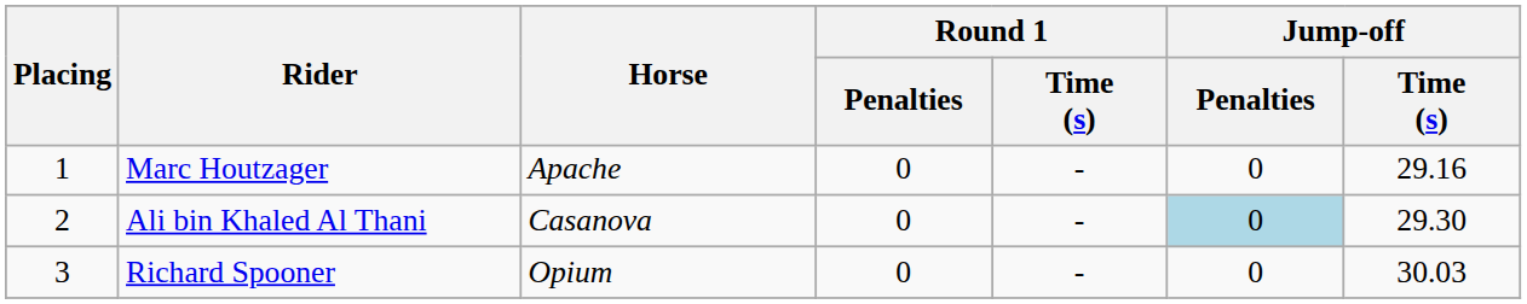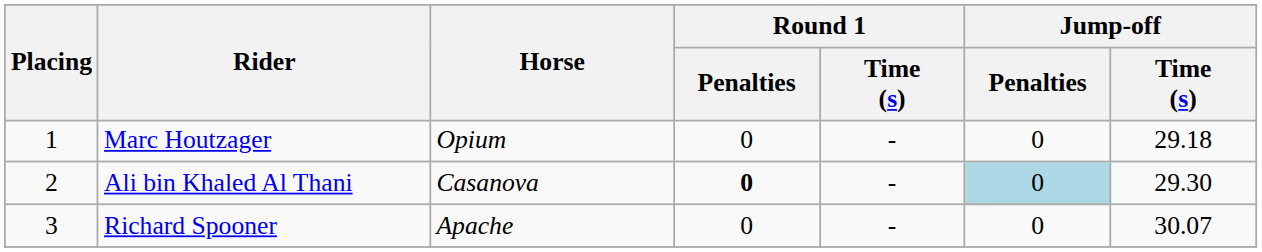Marc Houtzager | Horse: Apache -> Opium
Marc Houtzager | Jump-off / Time (s): 29.16 -> 29.18
Ali bin Khaled Al Thani | Round 1 / Penalties: normal -> bold
Richard Spooner | Horse: Opium -> Apache
Richard Spooner | Jump-off / Time (s): 30.03 -> 30.07
